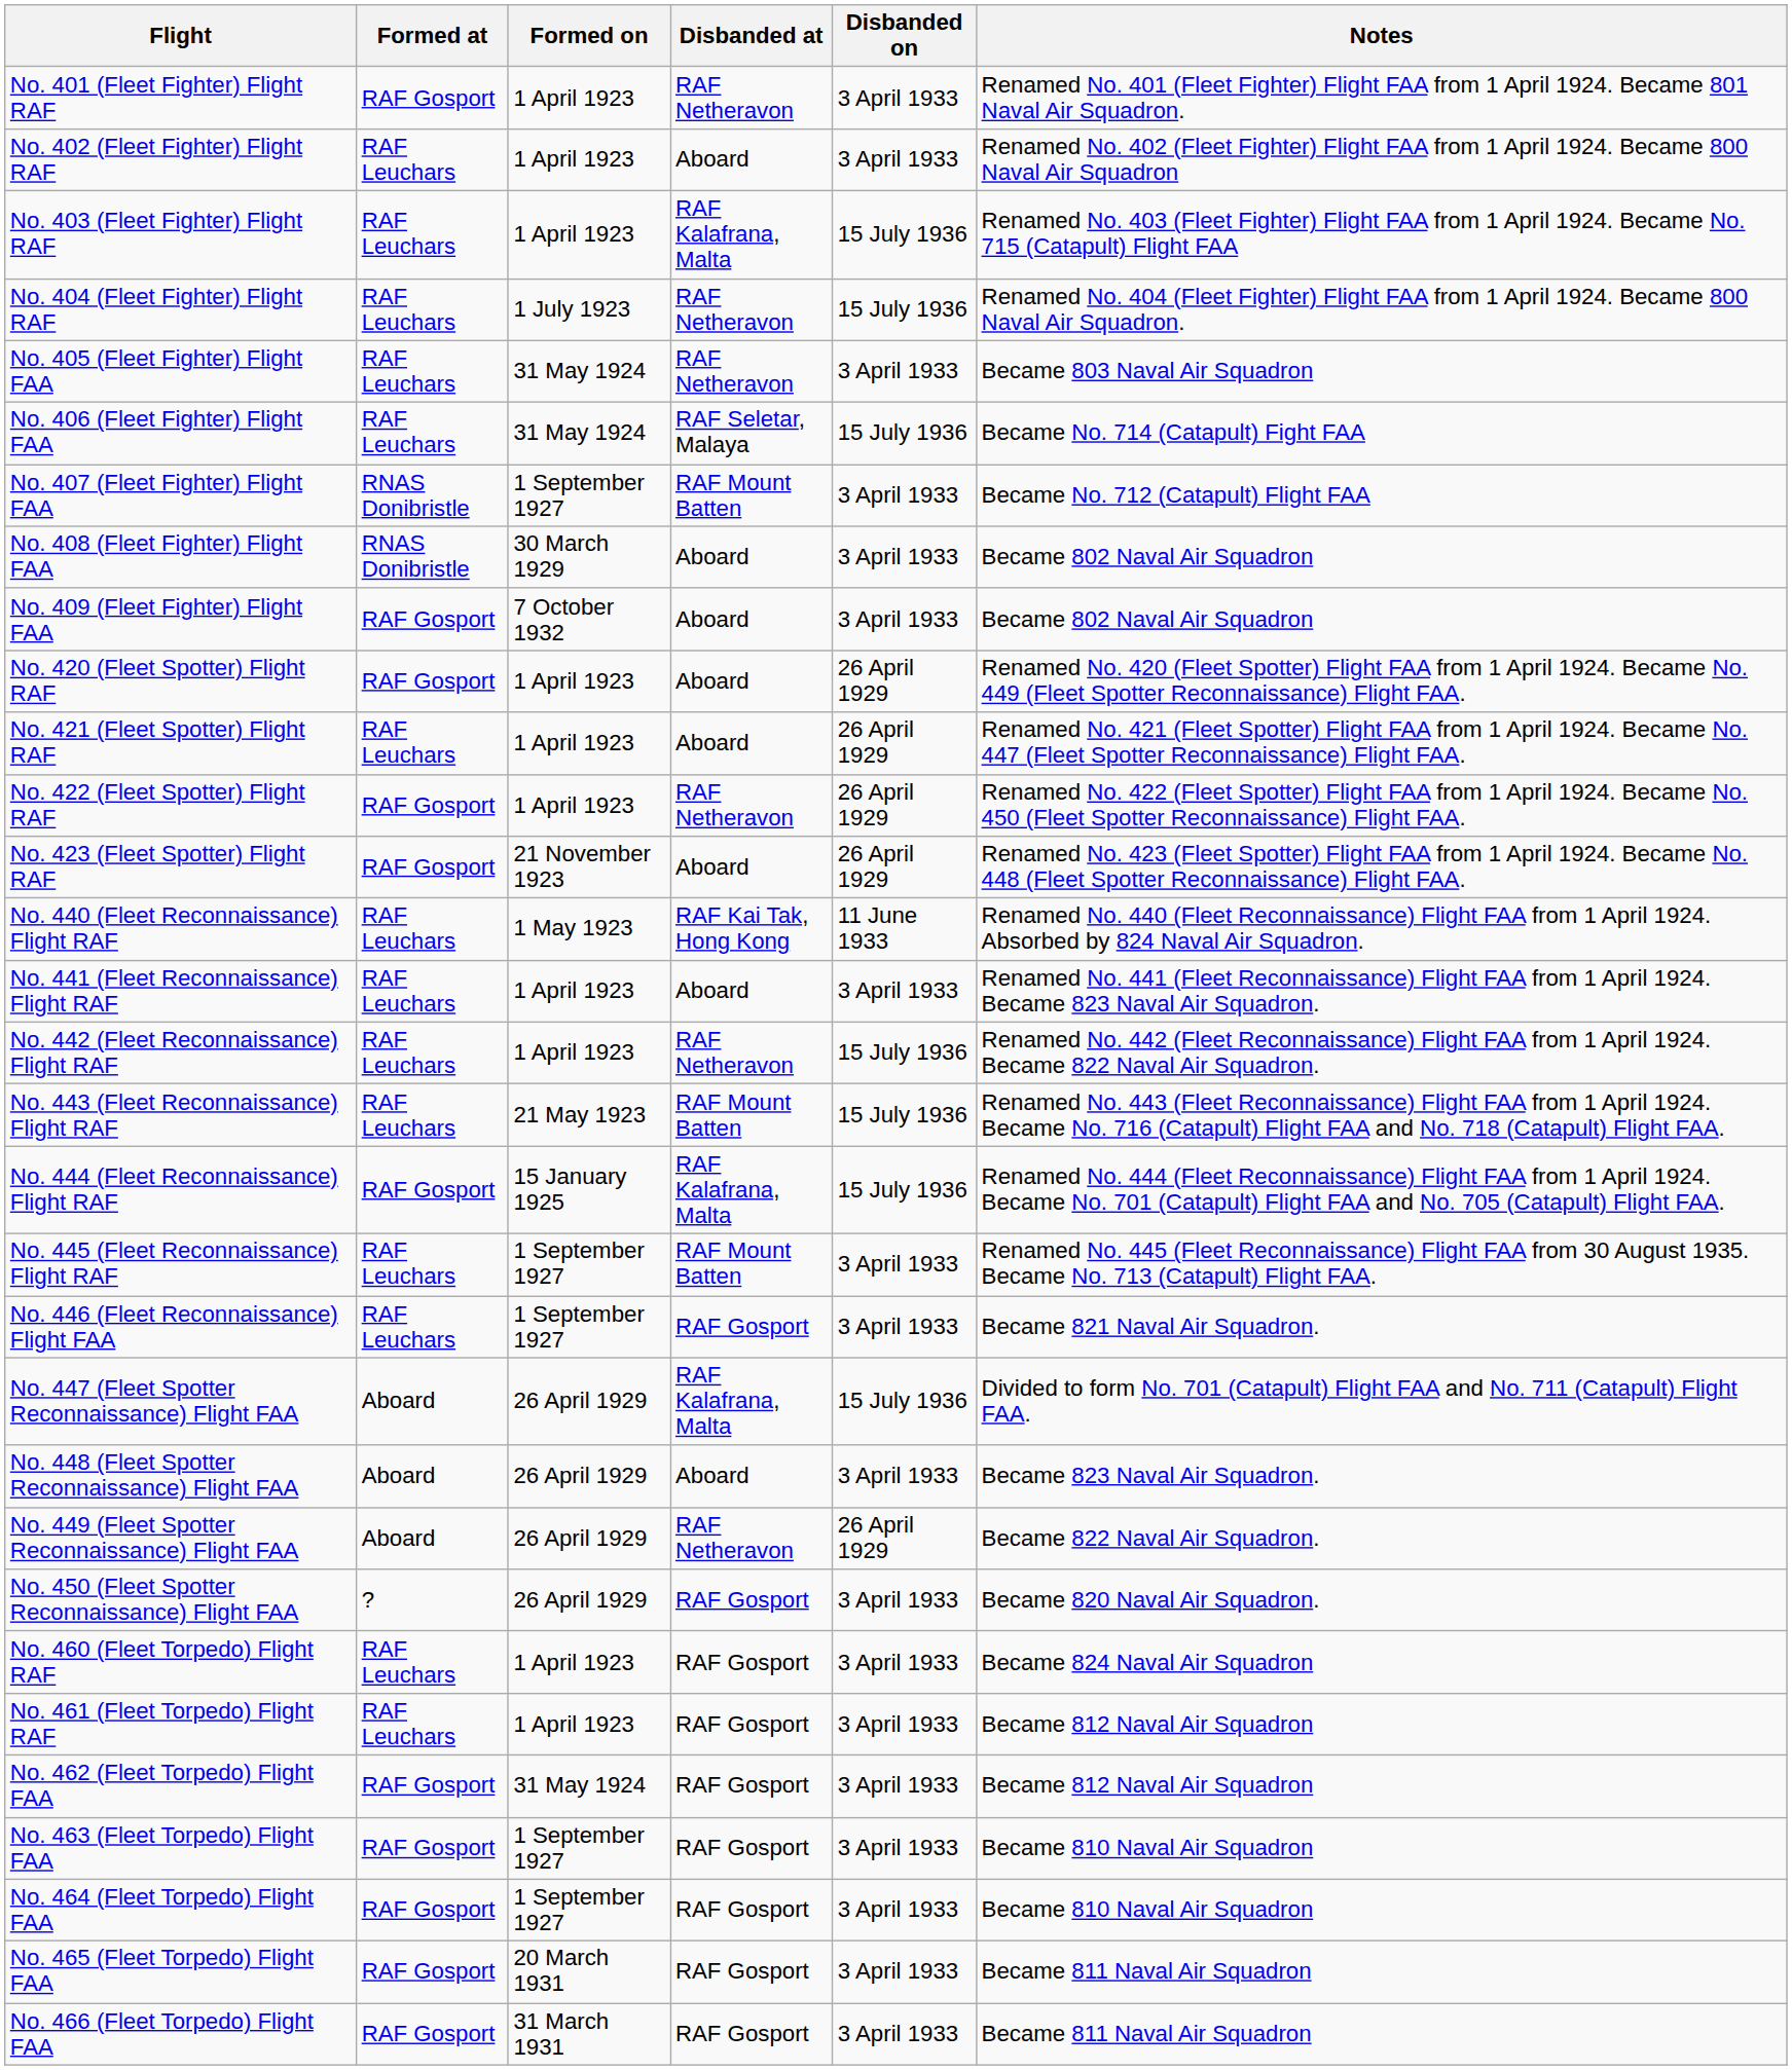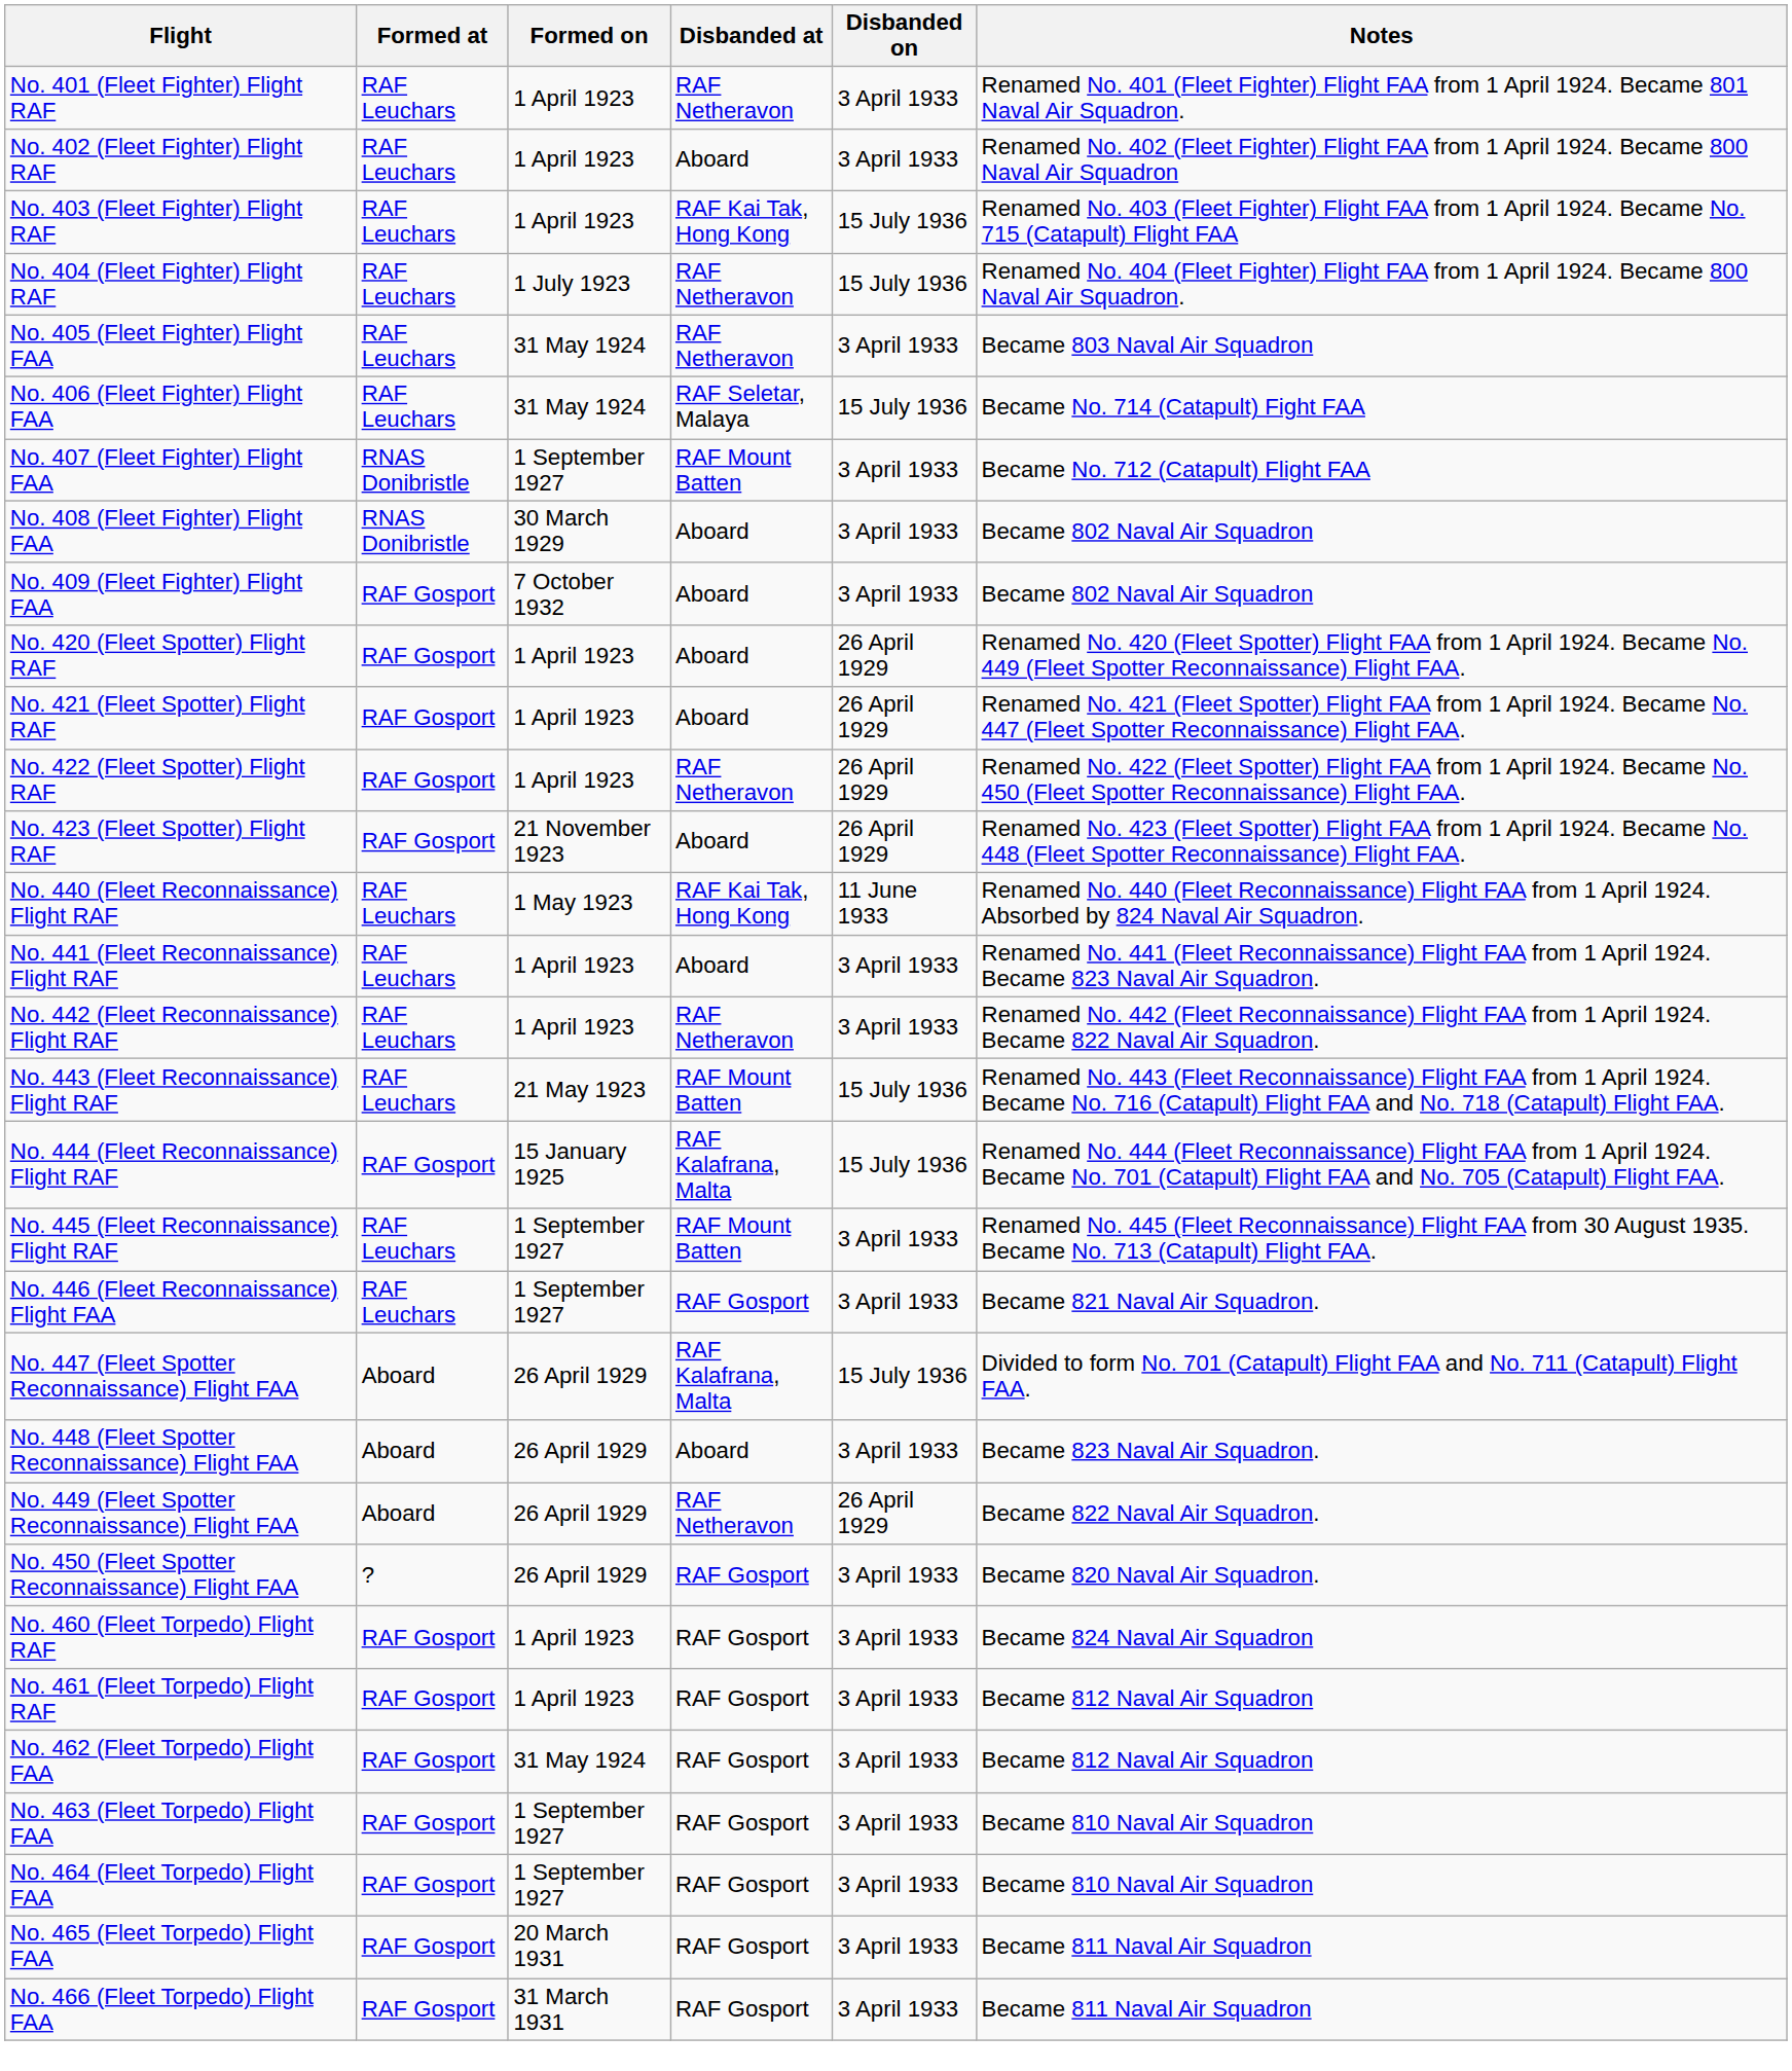No. 401 (Fleet Fighter) Flight RAF | Formed at: RAF Gosport -> RAF Leuchars
No. 403 (Fleet Fighter) Flight RAF | Disbanded at: RAF Kalafrana, Malta -> RAF Kai Tak, Hong Kong
No. 421 (Fleet Spotter) Flight RAF | Formed at: RAF Leuchars -> RAF Gosport
No. 442 (Fleet Reconnaissance) Flight RAF | Disbanded on: 15 July 1936 -> 3 April 1933
No. 460 (Fleet Torpedo) Flight RAF | Formed at: RAF Leuchars -> RAF Gosport
No. 461 (Fleet Torpedo) Flight RAF | Formed at: RAF Leuchars -> RAF Gosport
